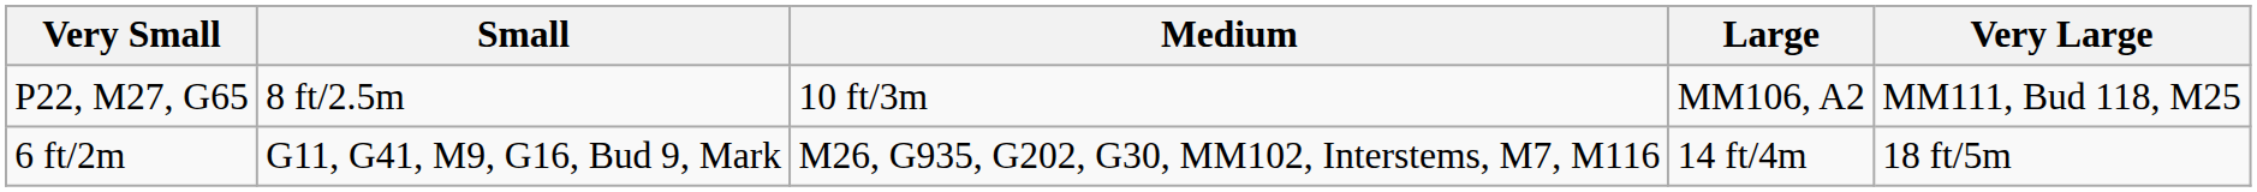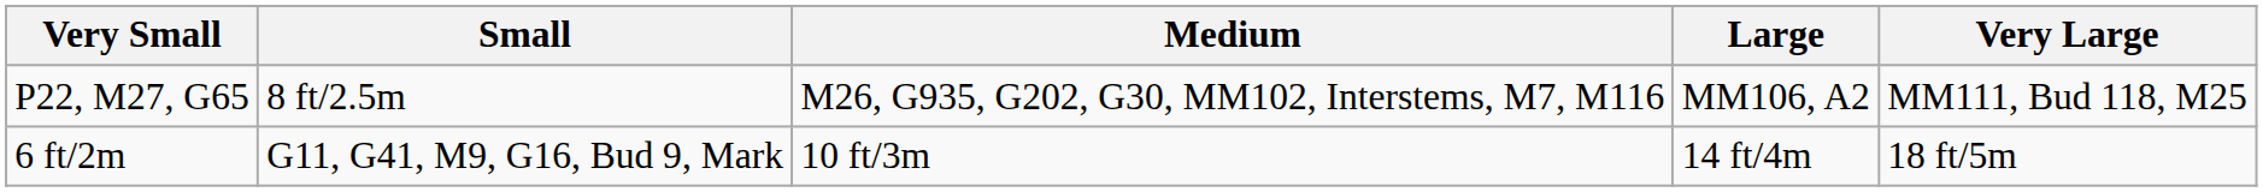P22, M27, G65 | Medium: 10 ft/3m -> M26, G935, G202, G30, MM102, Interstems, M7, M116
6 ft/2m | Medium: M26, G935, G202, G30, MM102, Interstems, M7, M116 -> 10 ft/3m
